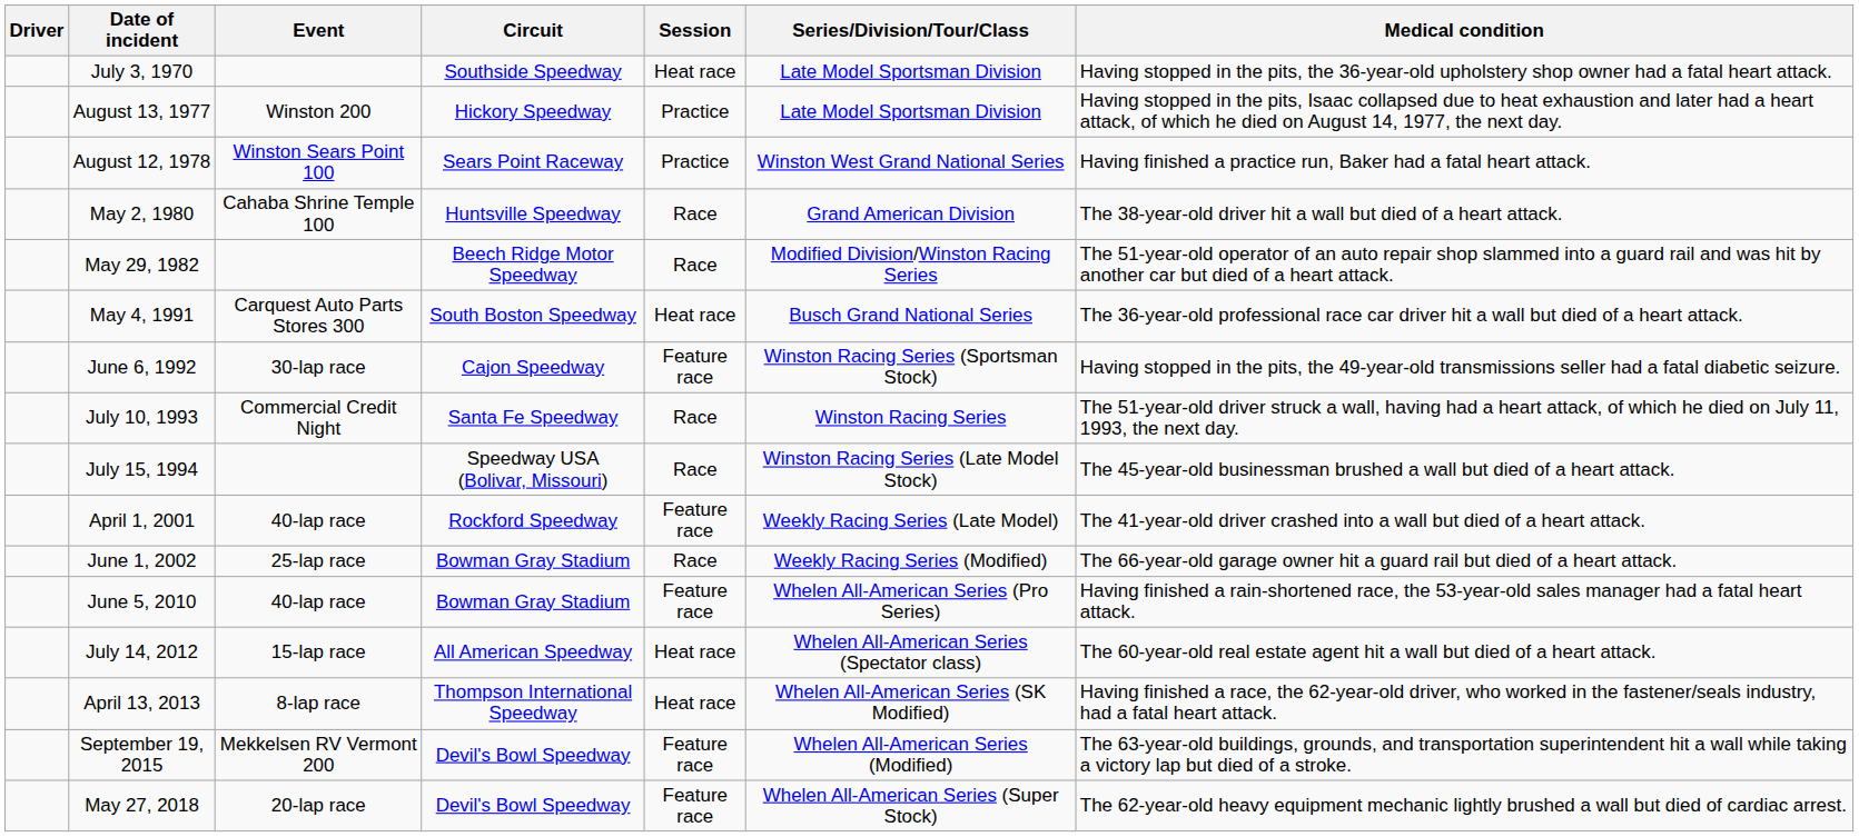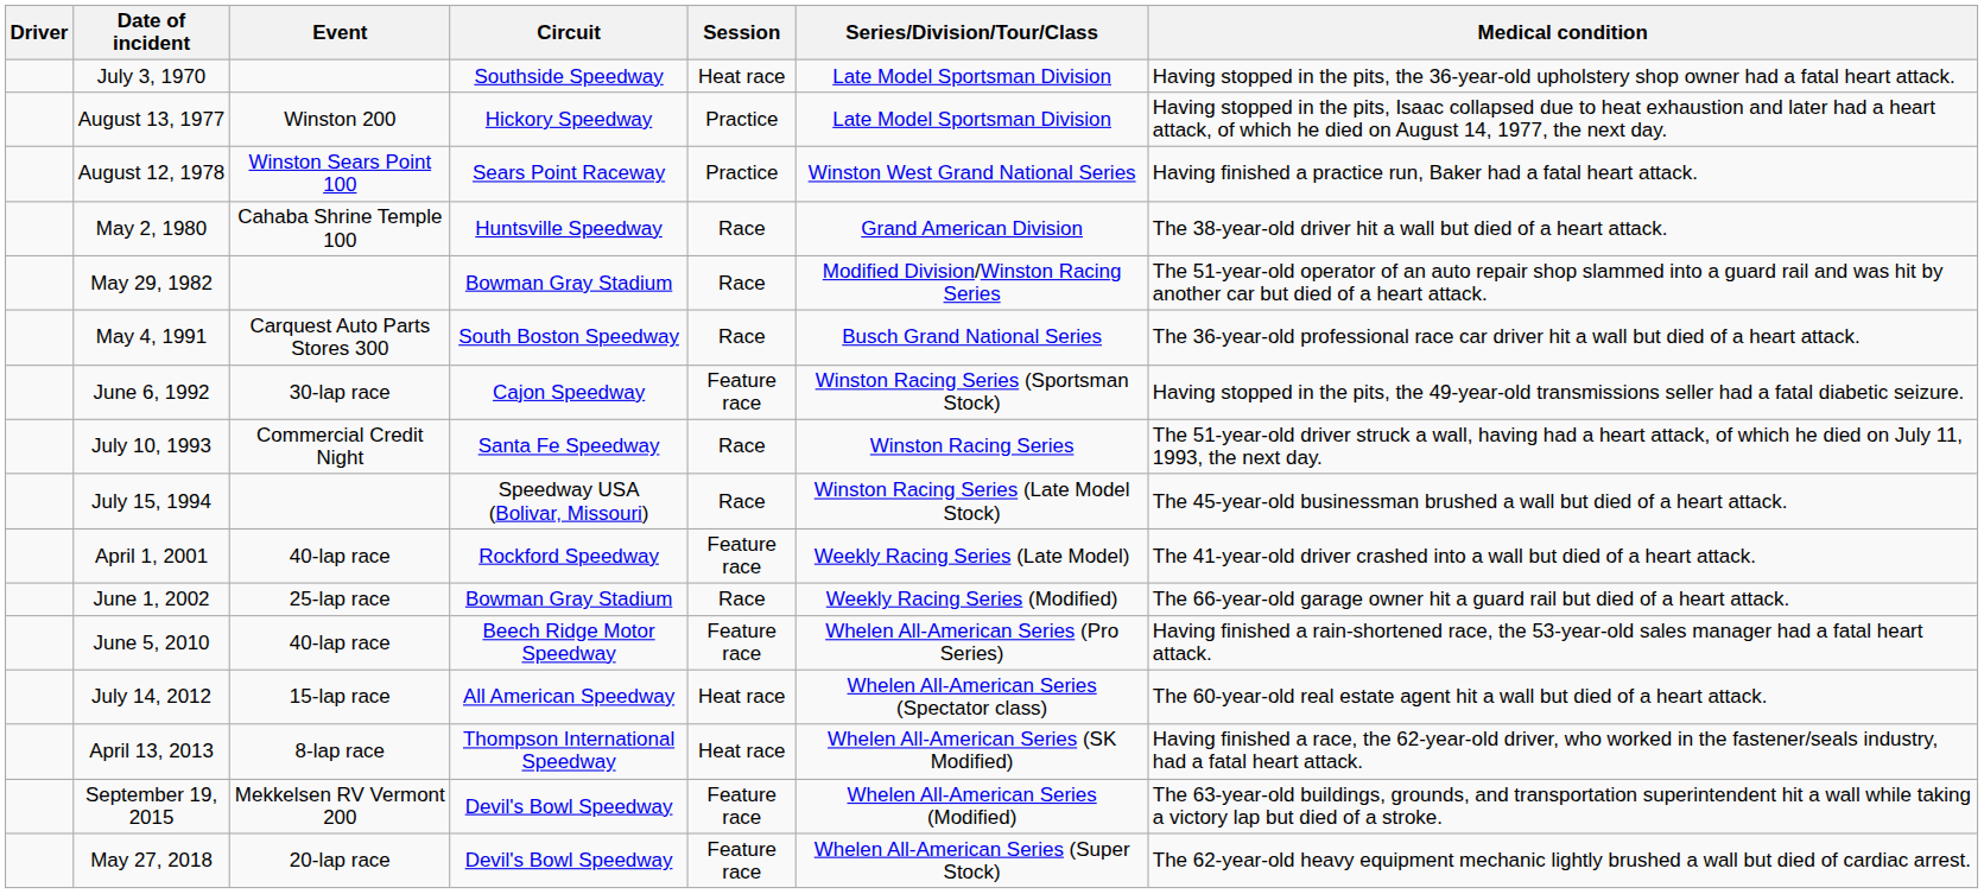May 29, 1982 | Circuit: Beech Ridge Motor Speedway -> Bowman Gray Stadium
May 4, 1991 | Session: Heat race -> Race
June 5, 2010 | Circuit: Bowman Gray Stadium -> Beech Ridge Motor Speedway
